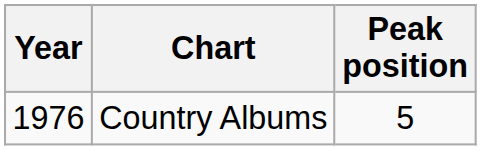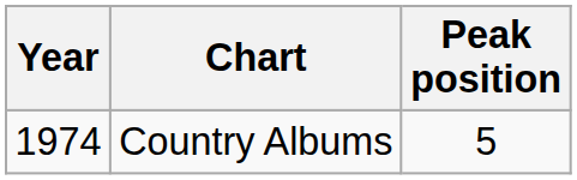Country Albums | Year: 1976 -> 1974
